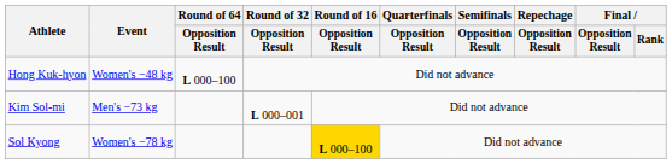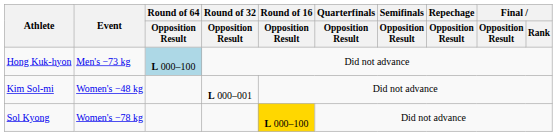Hong Kuk-hyon | Event: Women's −48 kg -> Men's −73 kg
Hong Kuk-hyon | Round of 64 / Opposition Result: no background -> lightblue background
Kim Sol-mi | Event: Men's −73 kg -> Women's −48 kg
